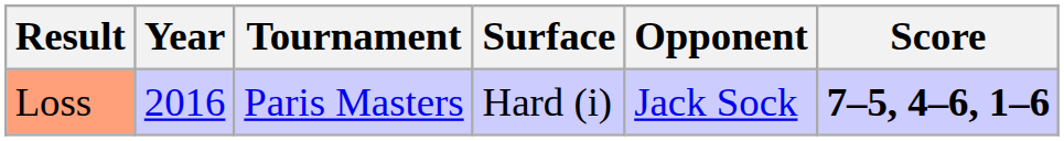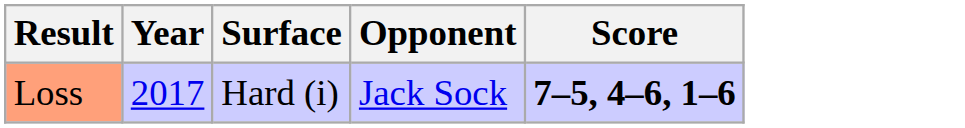- column: Tournament | Paris Masters
Loss | Year: 2016 -> 2017
